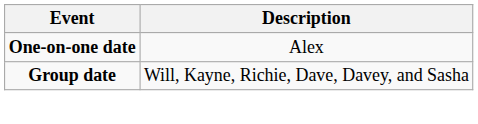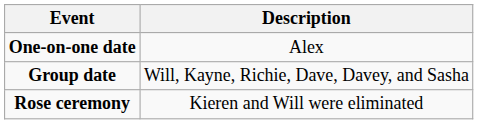+ row: Rose ceremony | Kieren and Will were eliminated
